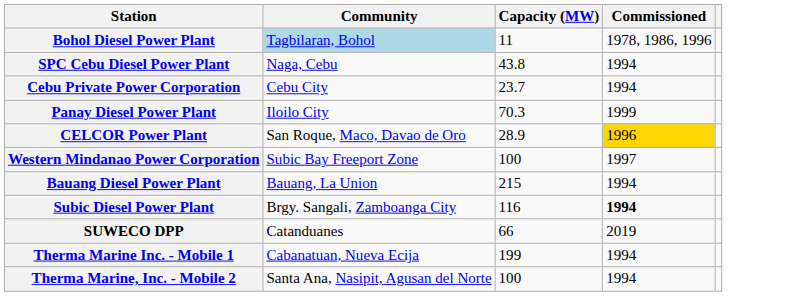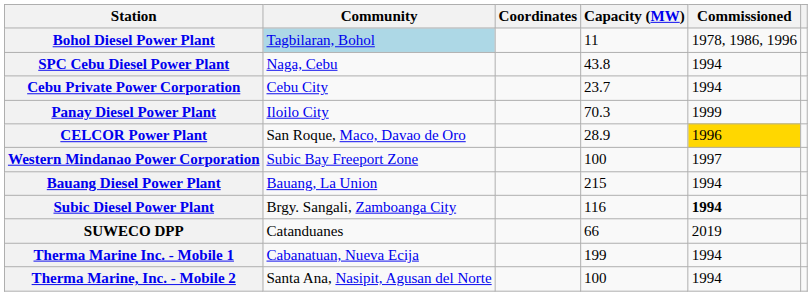+ column: Coordinates
